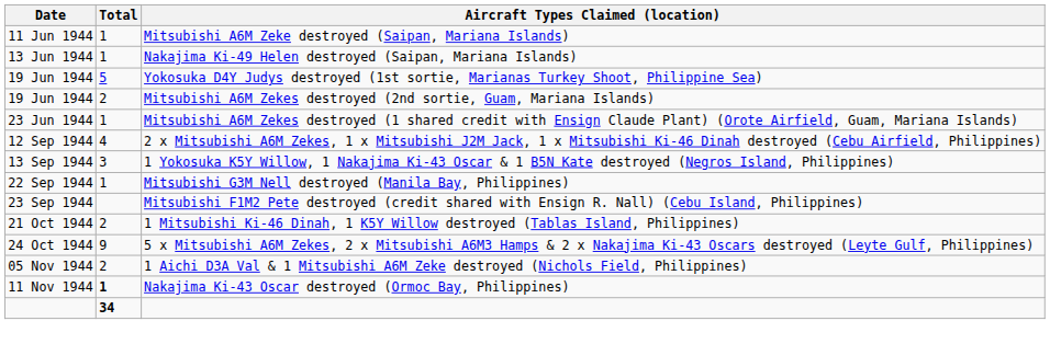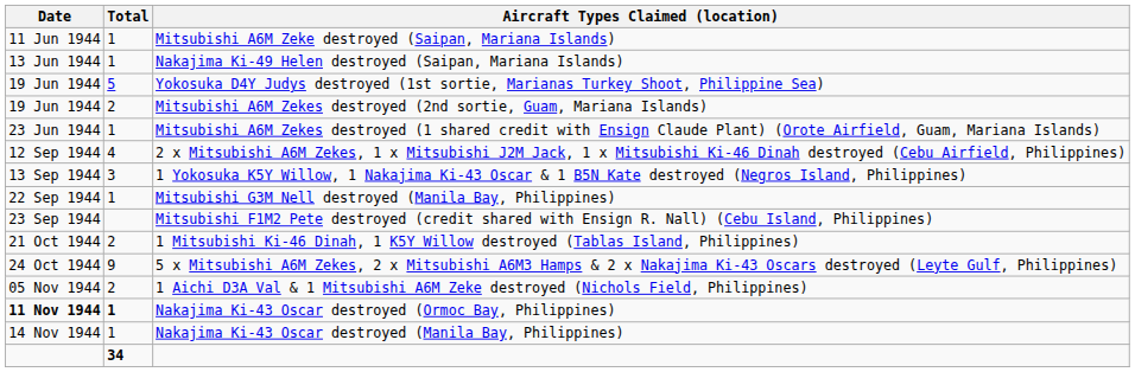Nakajima Ki-43 Oscar destroyed (Ormoc Bay, Philippines) | Date: normal -> bold
+ row: 14 Nov 1944 | 1 | Nakajima Ki-43 Oscar destroyed (Manila Bay, Philippines)
